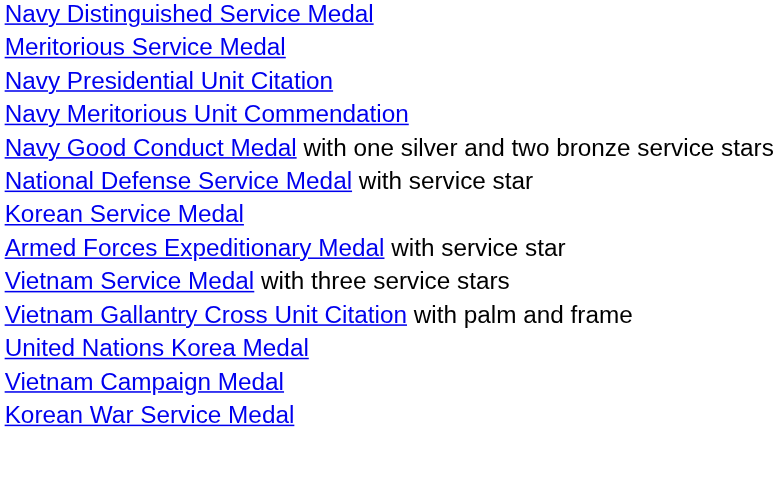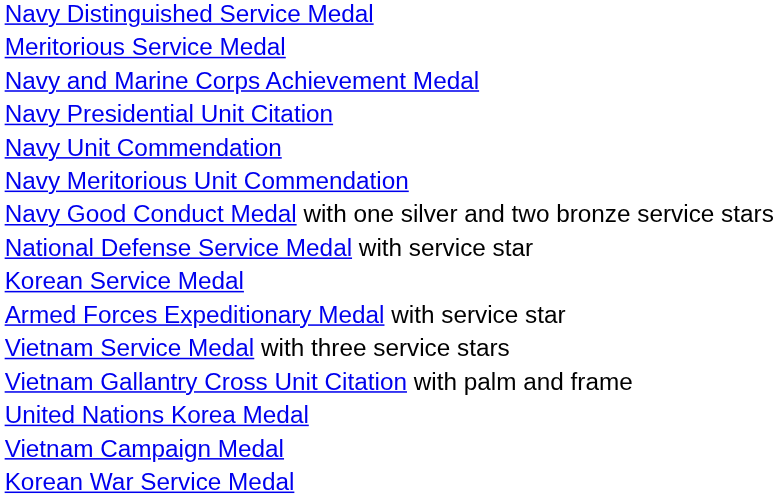+ row: Navy and Marine Corps Achievement Medal
+ row: Navy Unit Commendation
